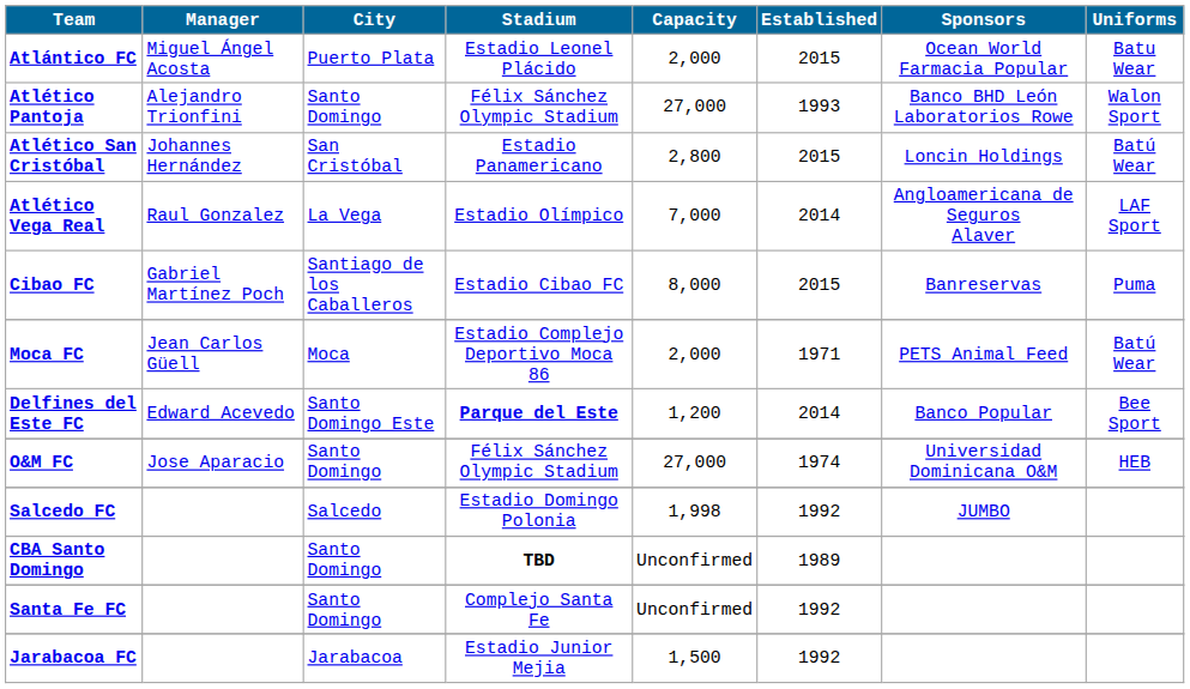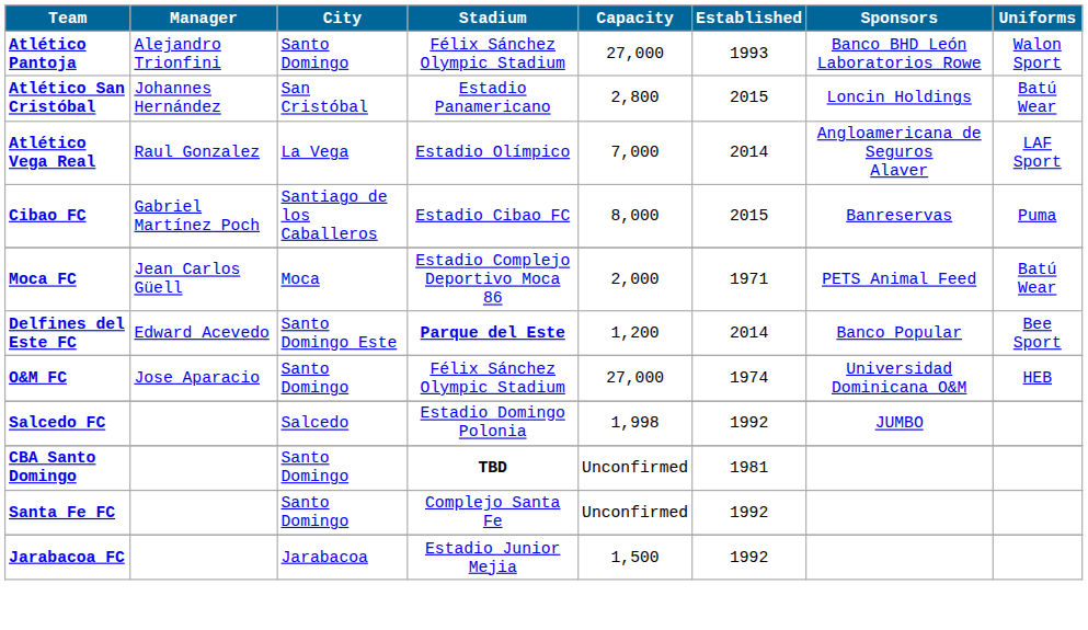- row: Atlántico FC | Miguel Ángel Acosta | Puerto Plata | Estadio Leonel Plácido | 2,000 | 2015 | Ocean World Farmacia Popular | Batu Wear
CBA Santo Domingo | Established: 1989 -> 1981
